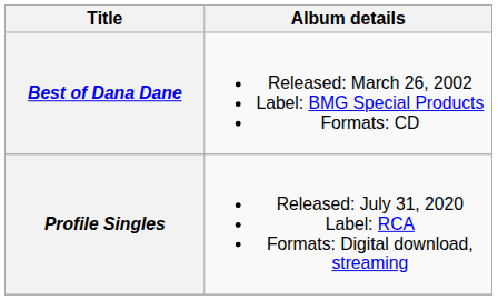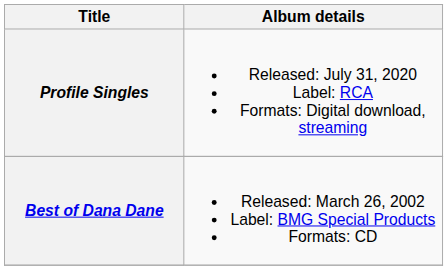rows swapped: Best of Dana Dane <-> Profile Singles
